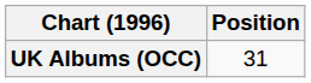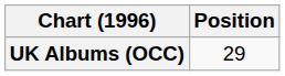UK Albums (OCC) | Position: 31 -> 29
